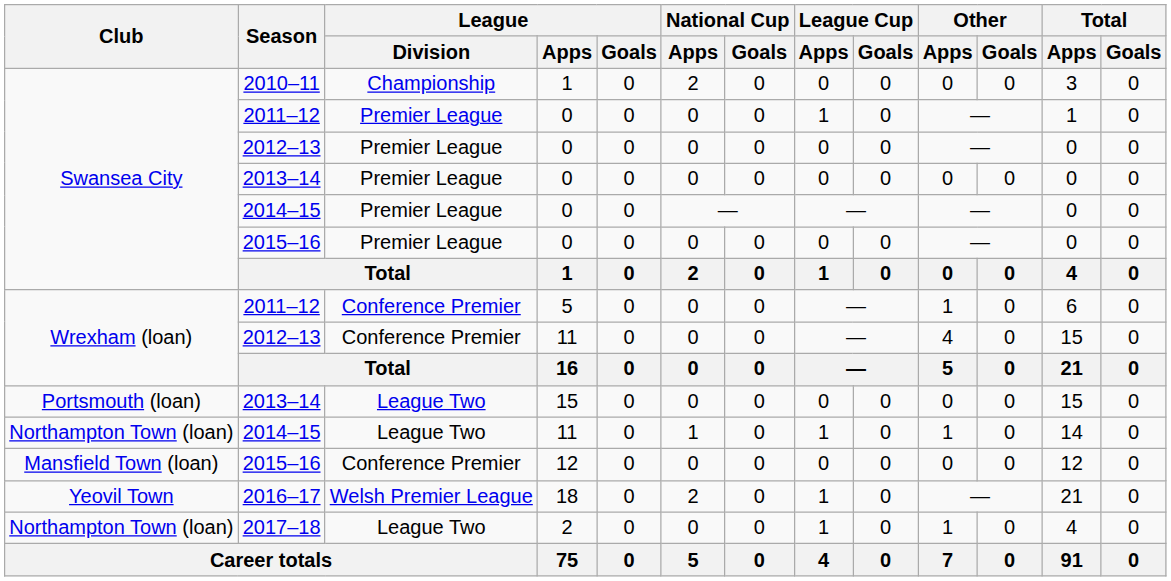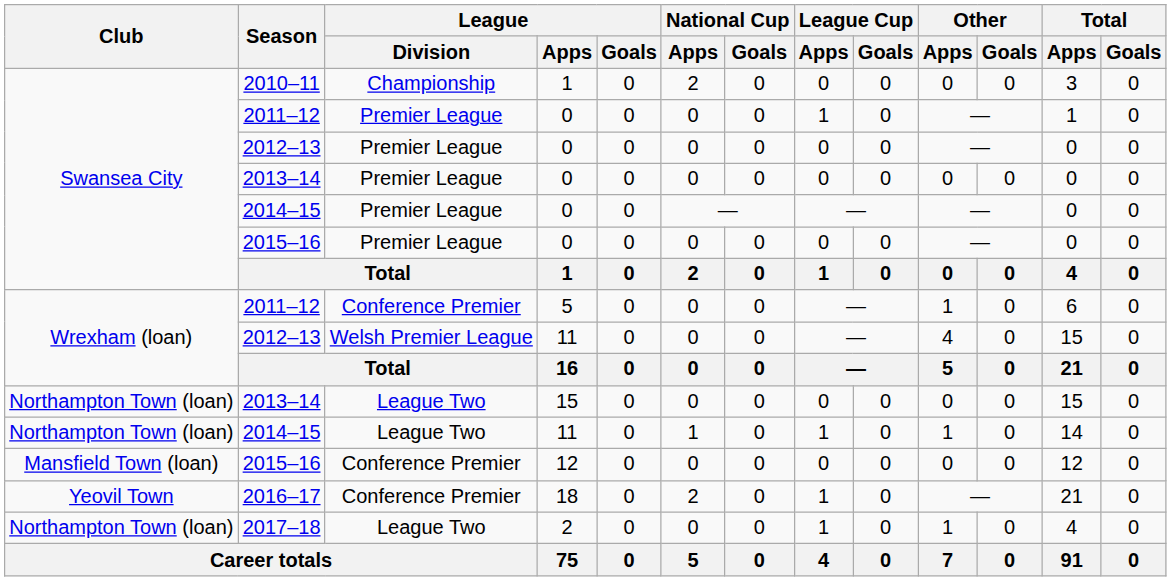2012–13 / 11 | League / Division: Conference Premier -> Welsh Premier League
2013–14 / 15 | Club: Portsmouth (loan) -> Northampton Town (loan)
2016–17 | League / Division: Welsh Premier League -> Conference Premier
